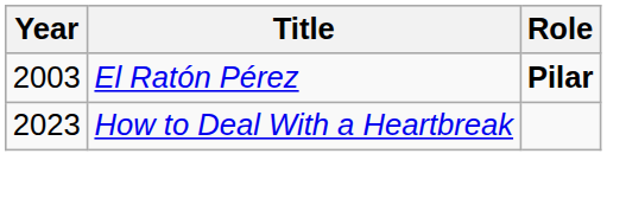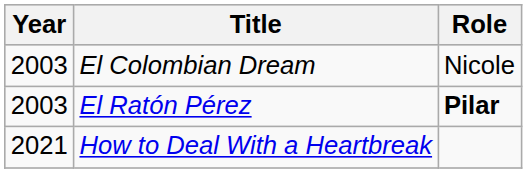+ row: 2003 | El Colombian Dream | Nicole
How to Deal With a Heartbreak | Year: 2023 -> 2021
